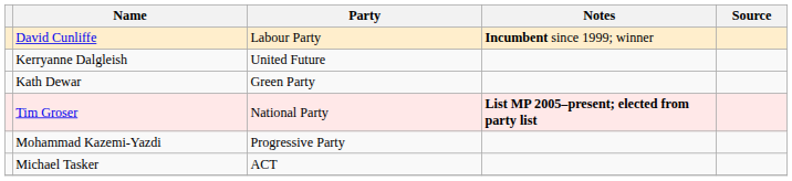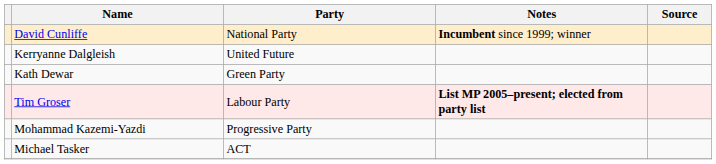David Cunliffe | Party: Labour Party -> National Party
Tim Groser | Party: National Party -> Labour Party
